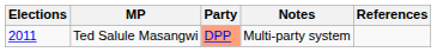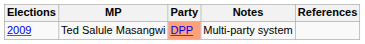Ted Salule Masangwi | Elections: 2011 -> 2009
